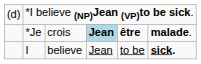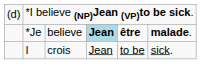*Je | column 3: crois -> believe
I | column 3: believe -> crois
I | column 6: bold -> normal
